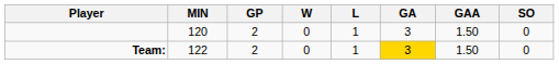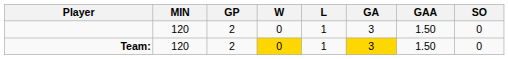Team: | MIN: 122 -> 120
Team: | W: no background -> gold background
